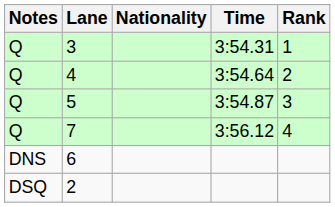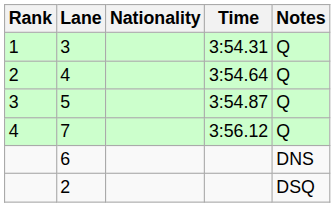columns swapped: Rank <-> Notes
